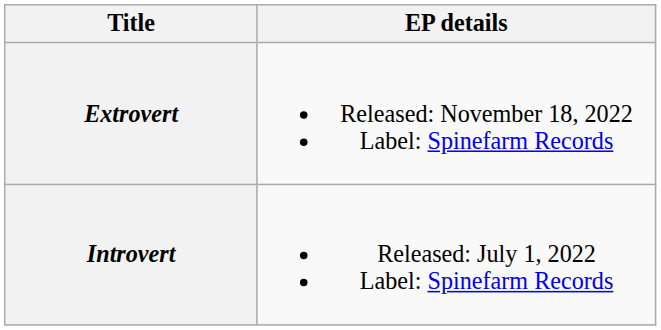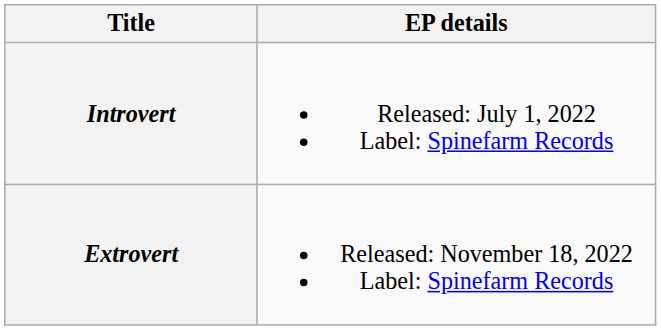rows swapped: Introvert <-> Extrovert
